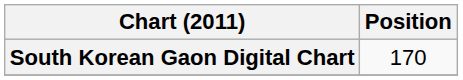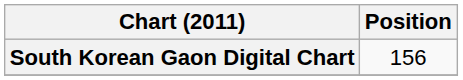South Korean Gaon Digital Chart | Position: 170 -> 156
